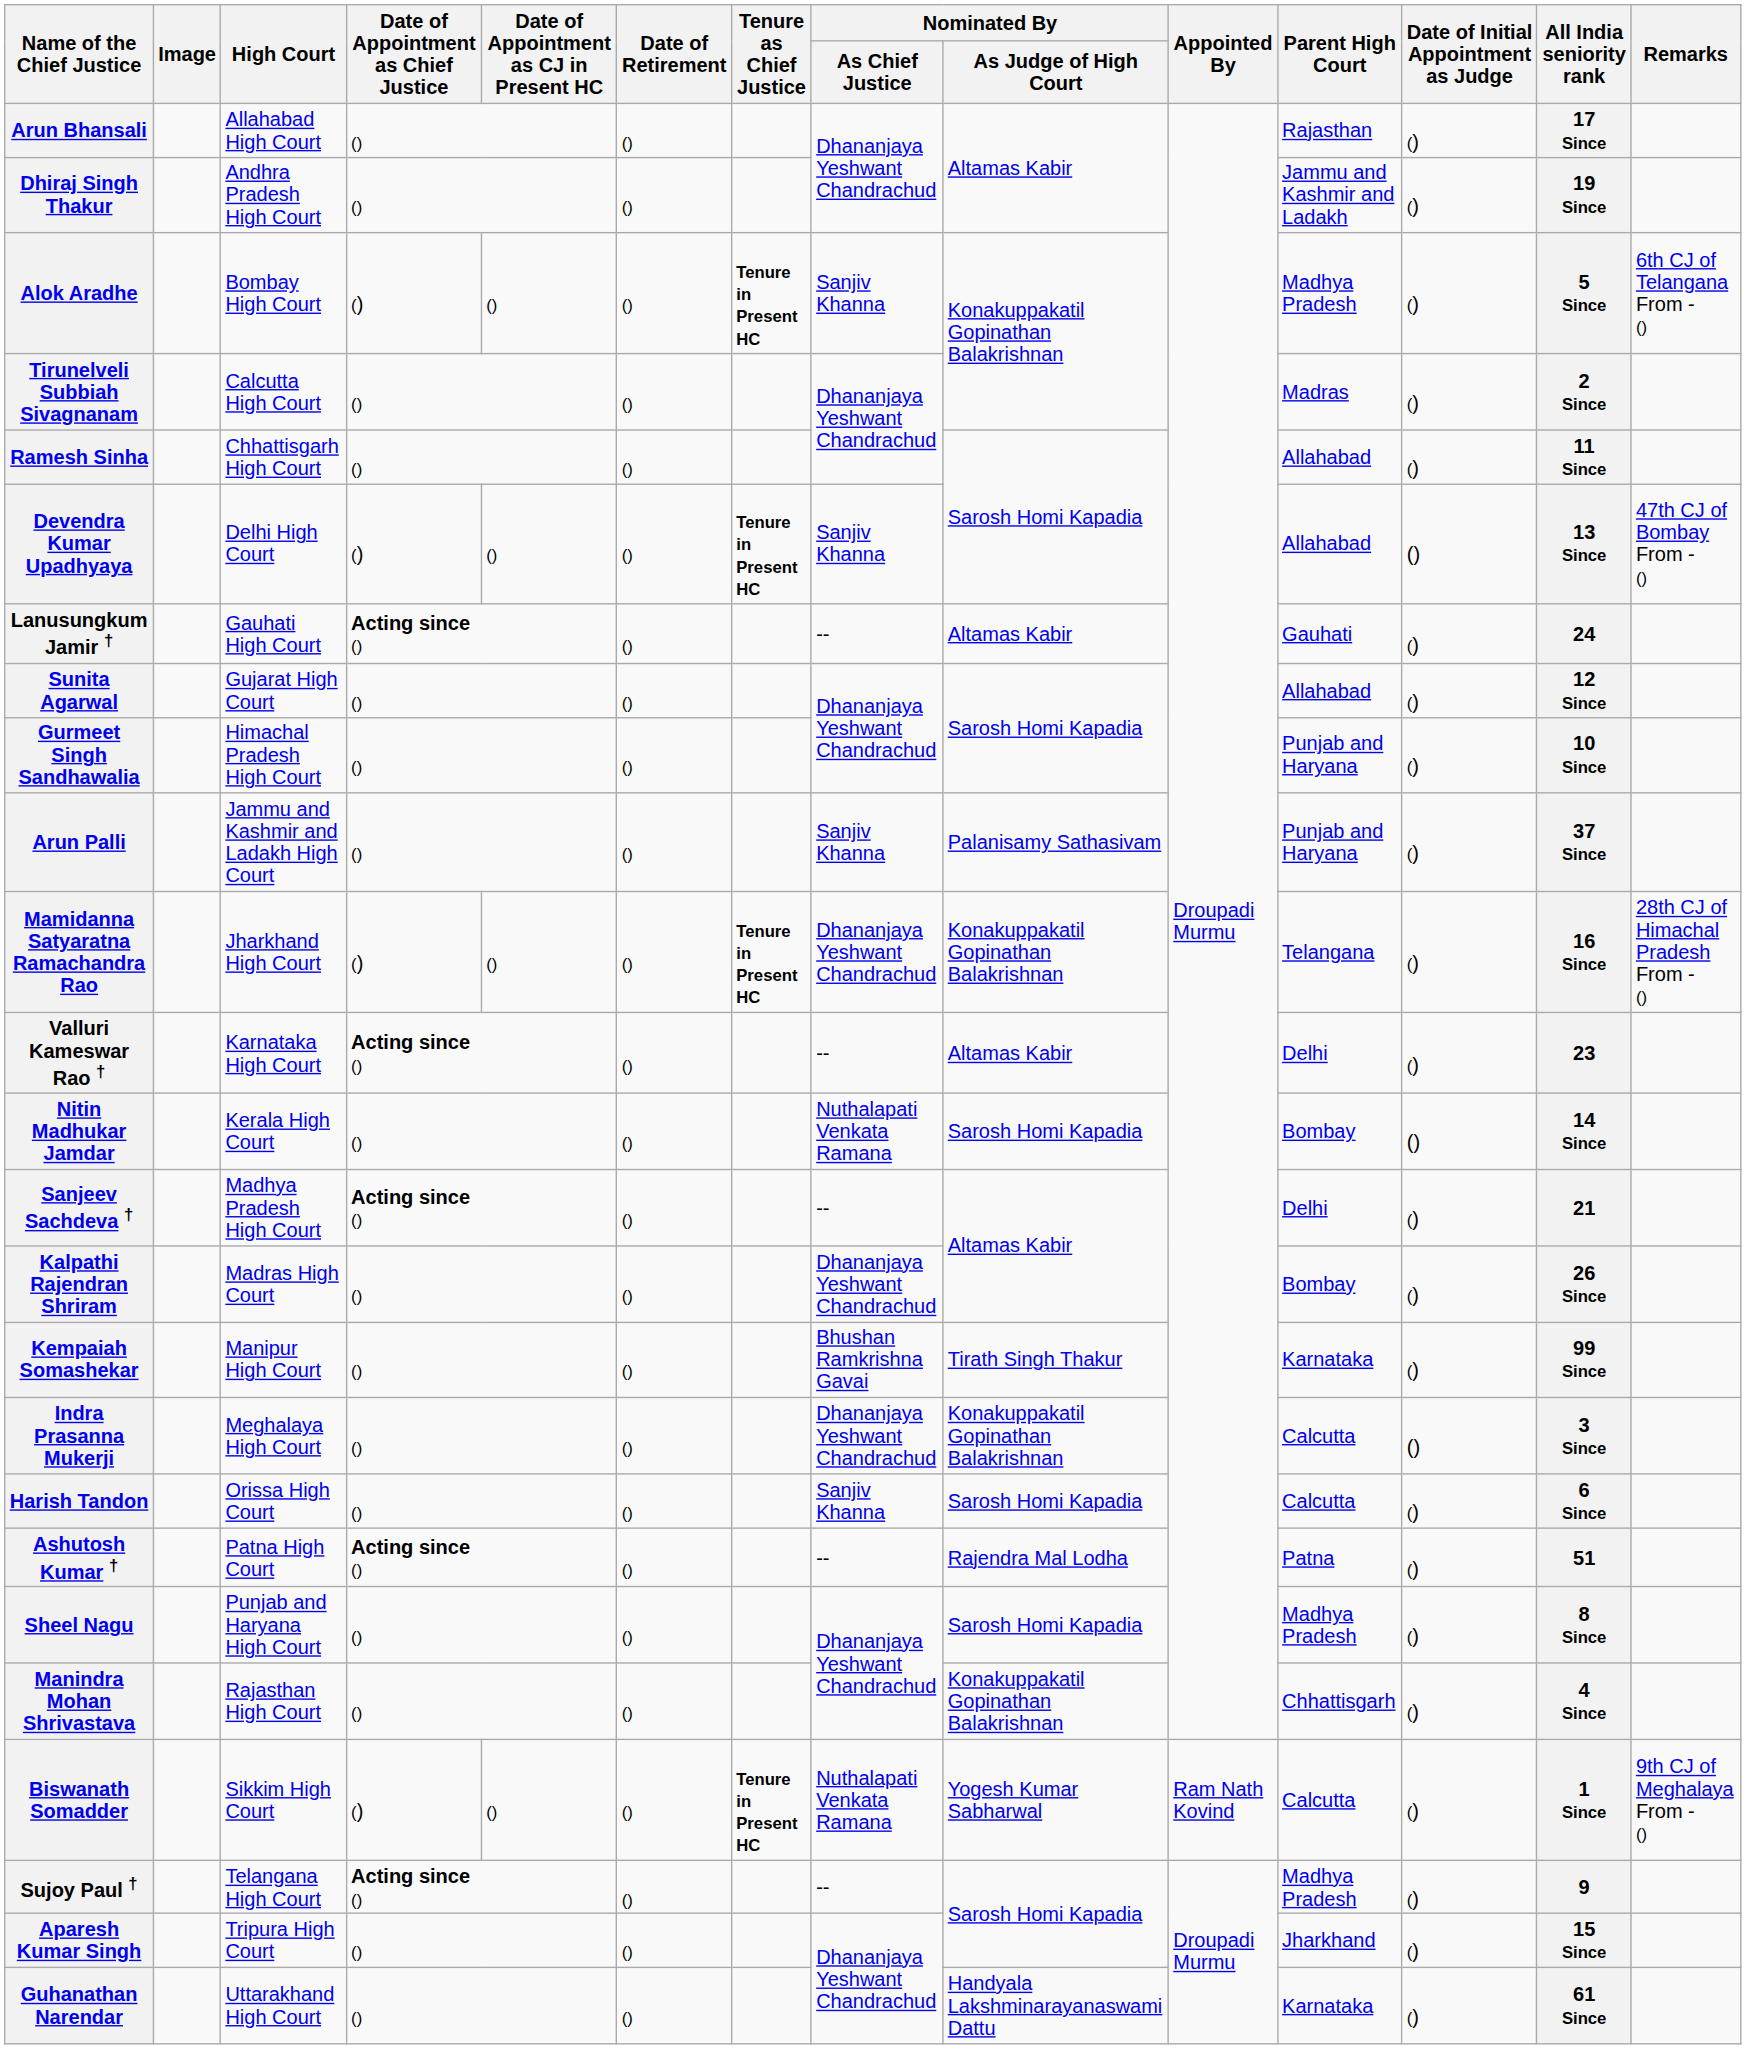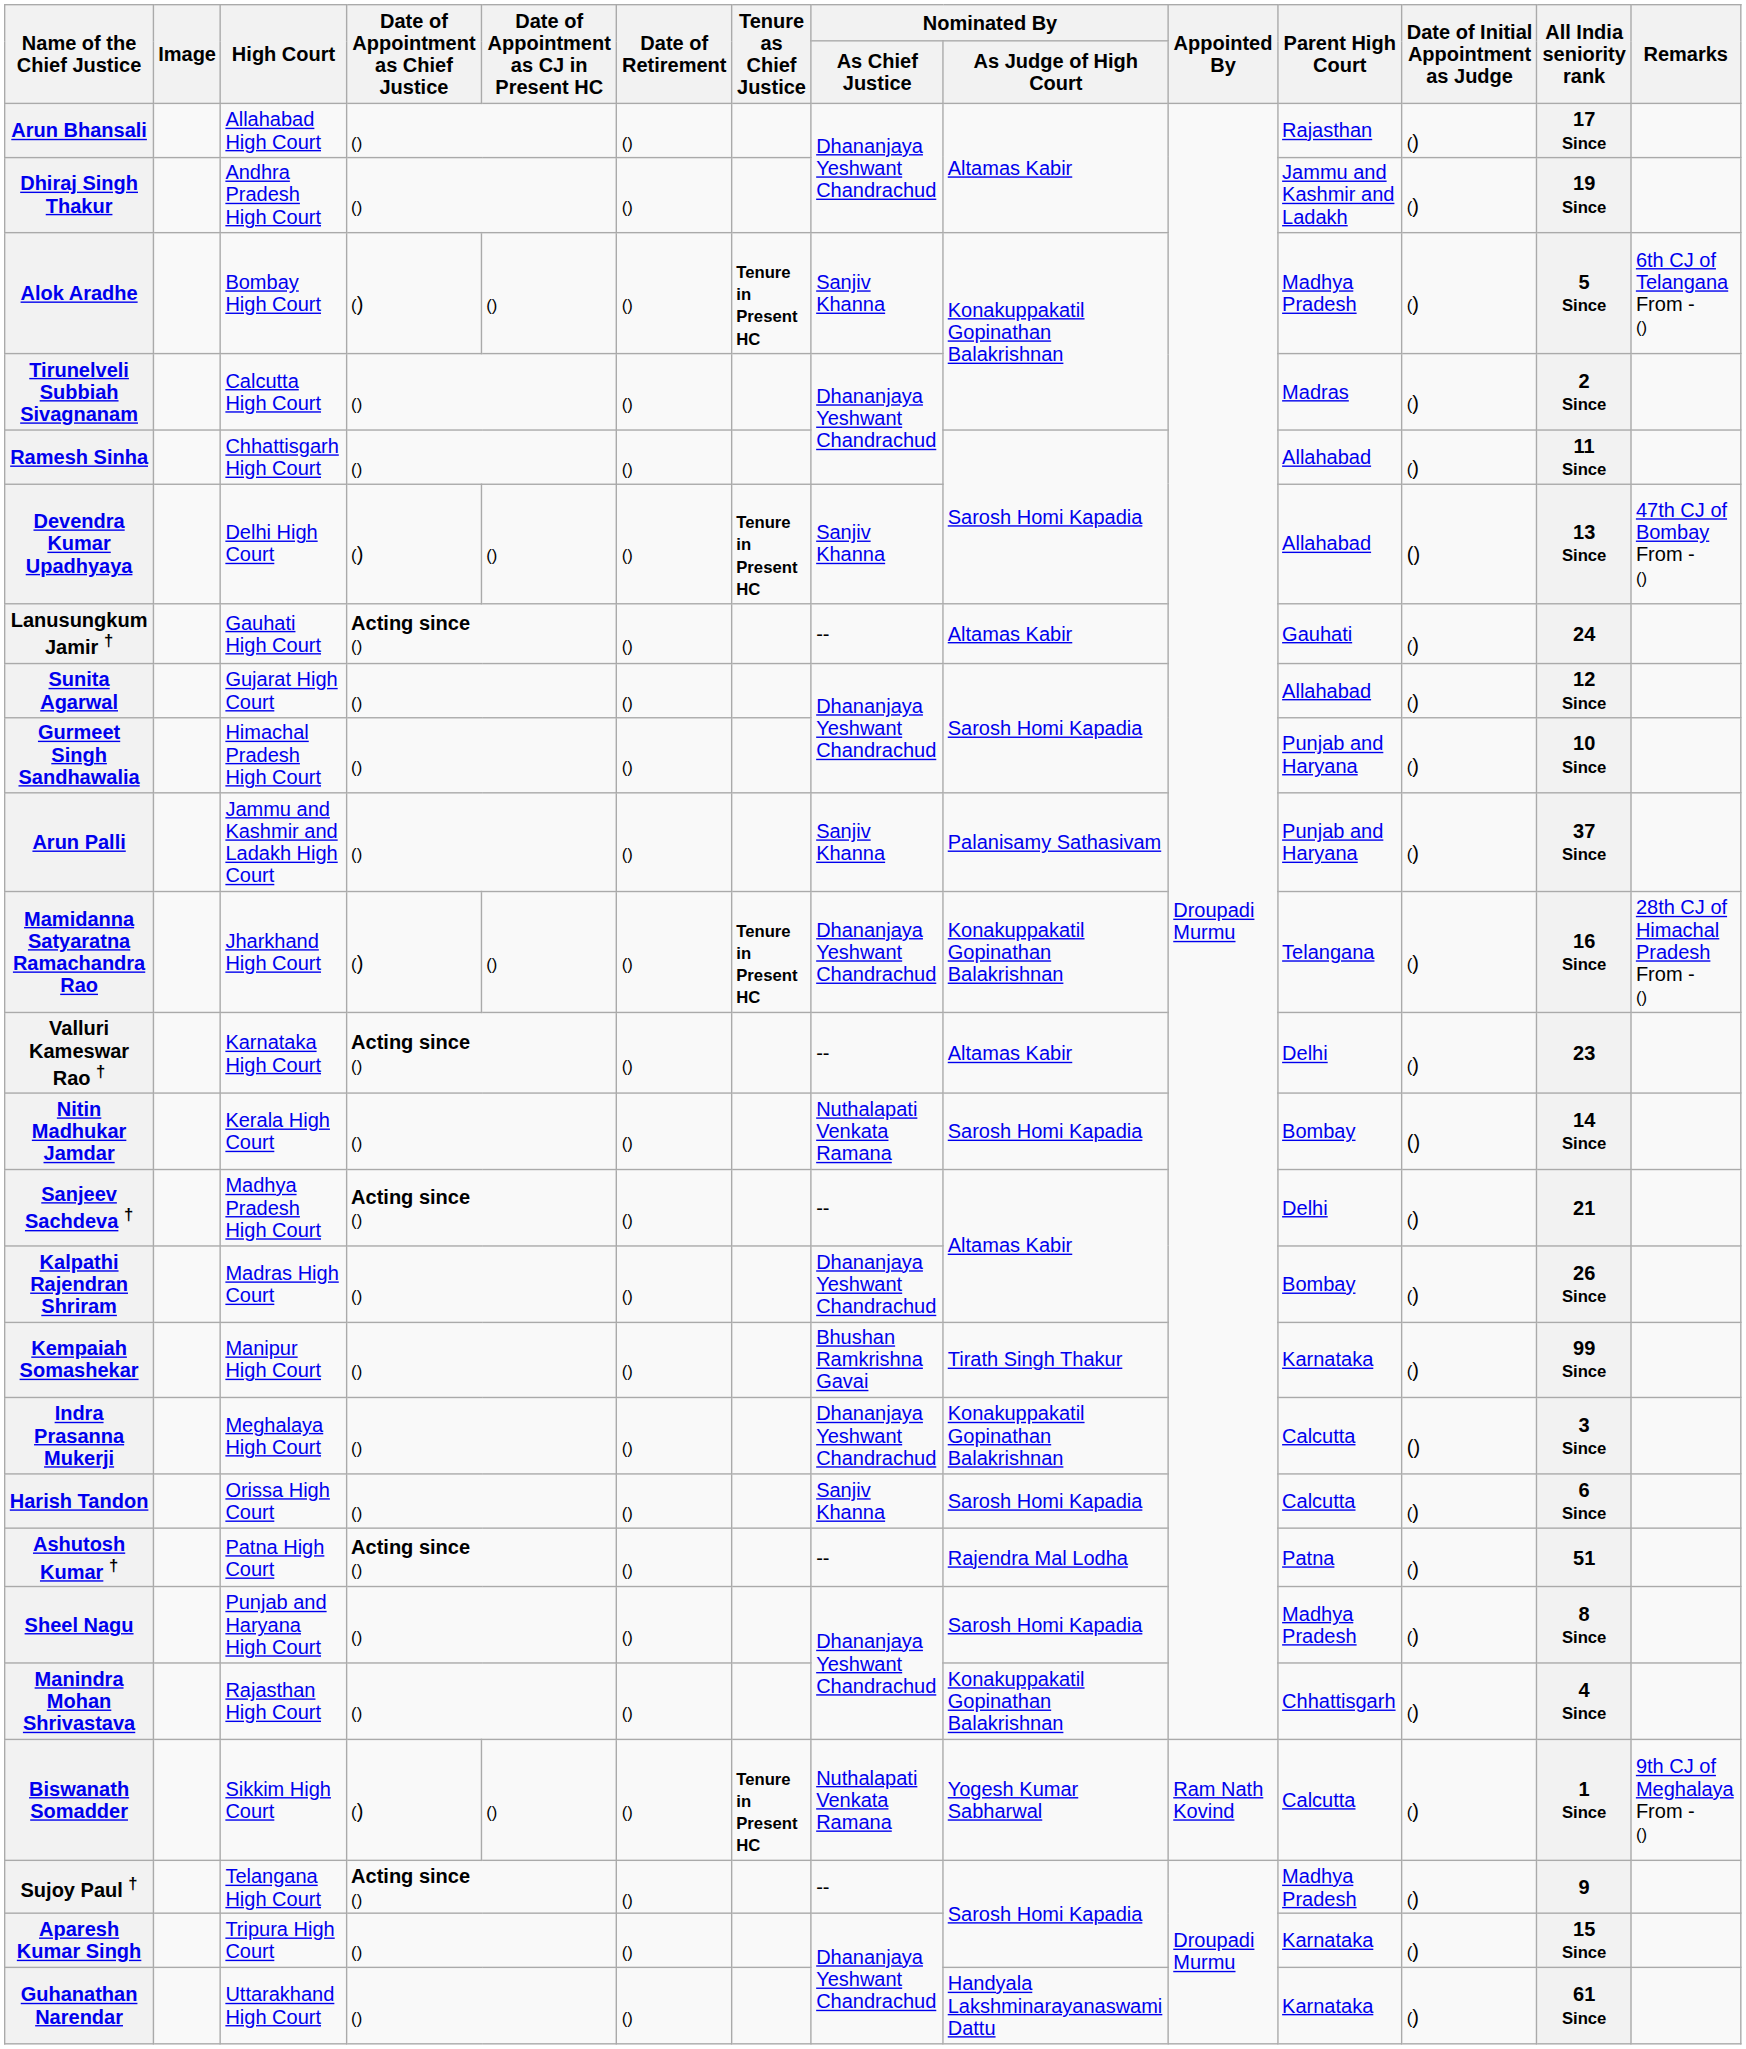Aparesh Kumar Singh | Parent High Court: Jharkhand -> Karnataka
